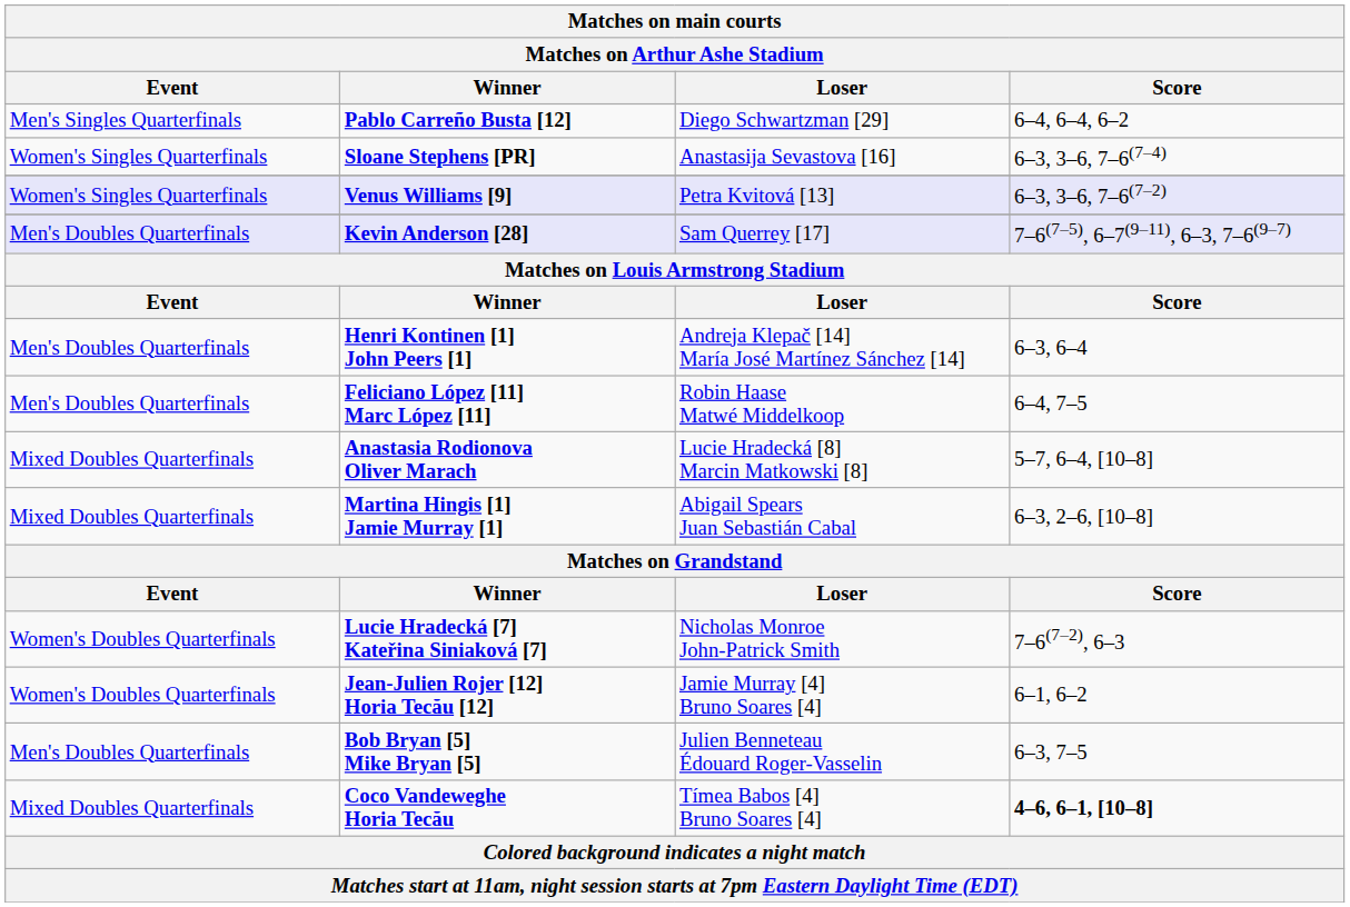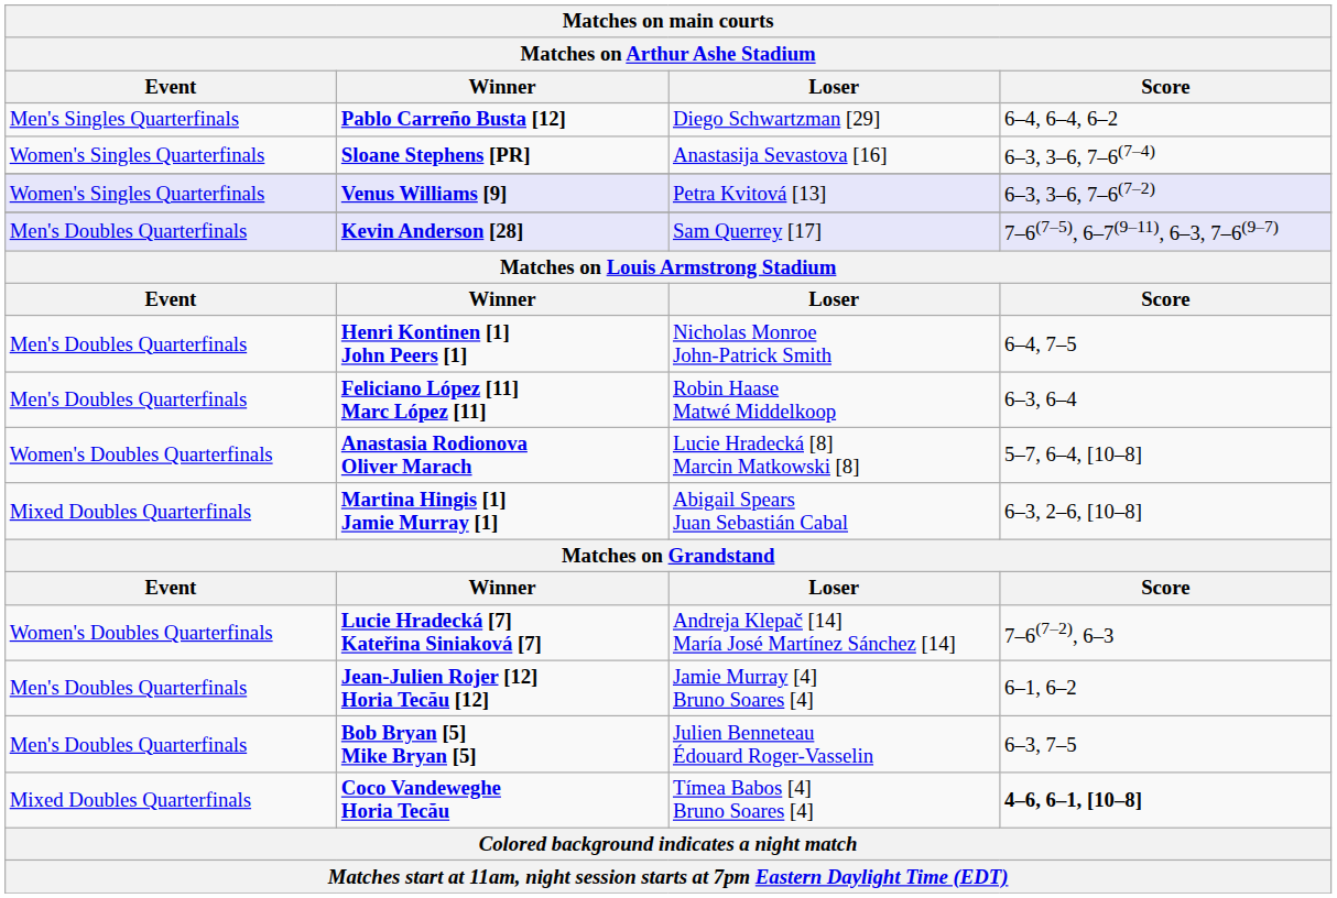Henri Kontinen [1] John Peers [1] | Loser: Andreja Klepač [14] María José Martínez Sánchez [14] -> Nicholas Monroe John-Patrick Smith
Henri Kontinen [1] John Peers [1] | Score: 6–3, 6–4 -> 6–4, 7–5
Feliciano López [11] Marc López [11] | Score: 6–4, 7–5 -> 6–3, 6–4
Anastasia Rodionova Oliver Marach | Event: Mixed Doubles Quarterfinals -> Women's Doubles Quarterfinals
Lucie Hradecká [7] Kateřina Siniaková [7] | Loser: Nicholas Monroe John-Patrick Smith -> Andreja Klepač [14] María José Martínez Sánchez [14]
Jean-Julien Rojer [12] Horia Tecău [12] | Event: Women's Doubles Quarterfinals -> Men's Doubles Quarterfinals
